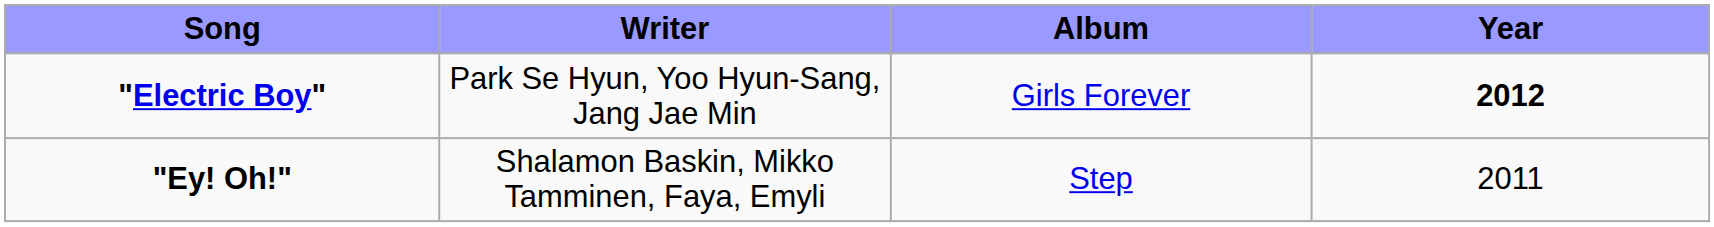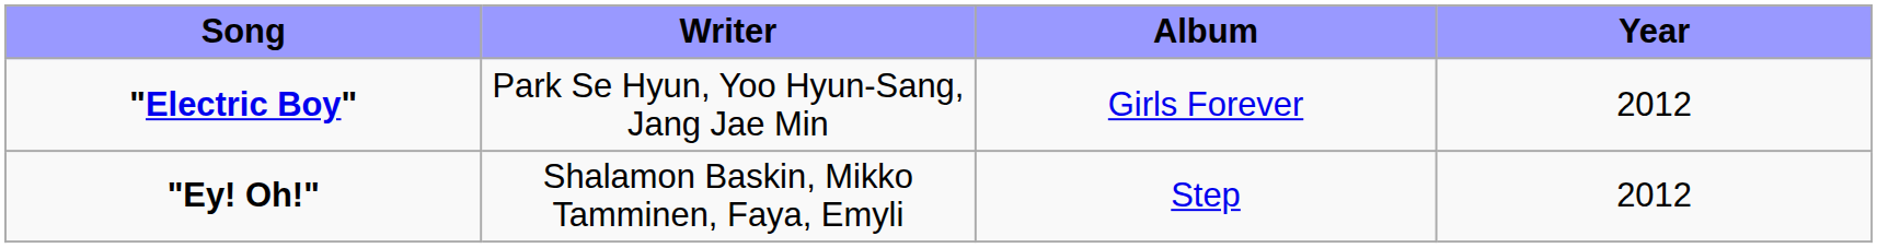"Electric Boy" | Year: bold -> normal
"Ey! Oh!" | Year: 2011 -> 2012
